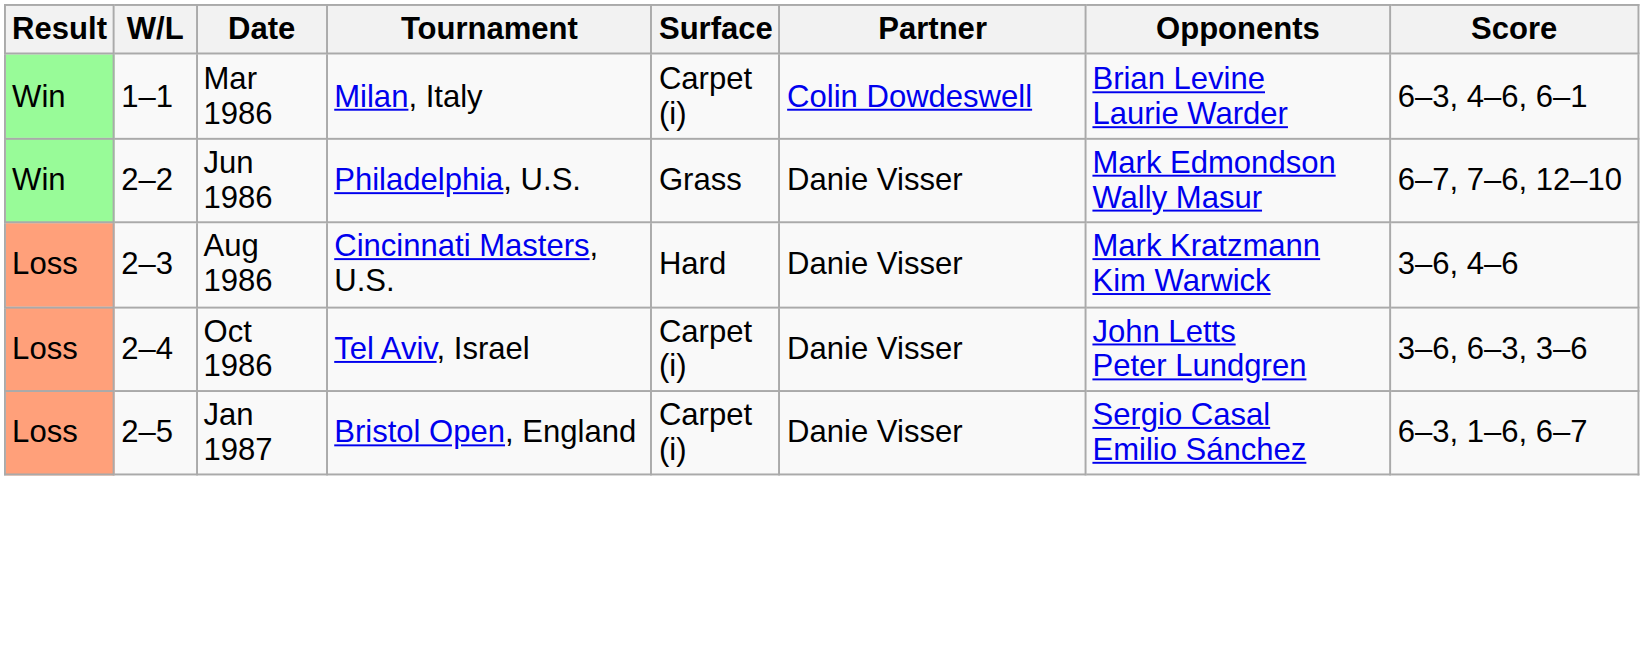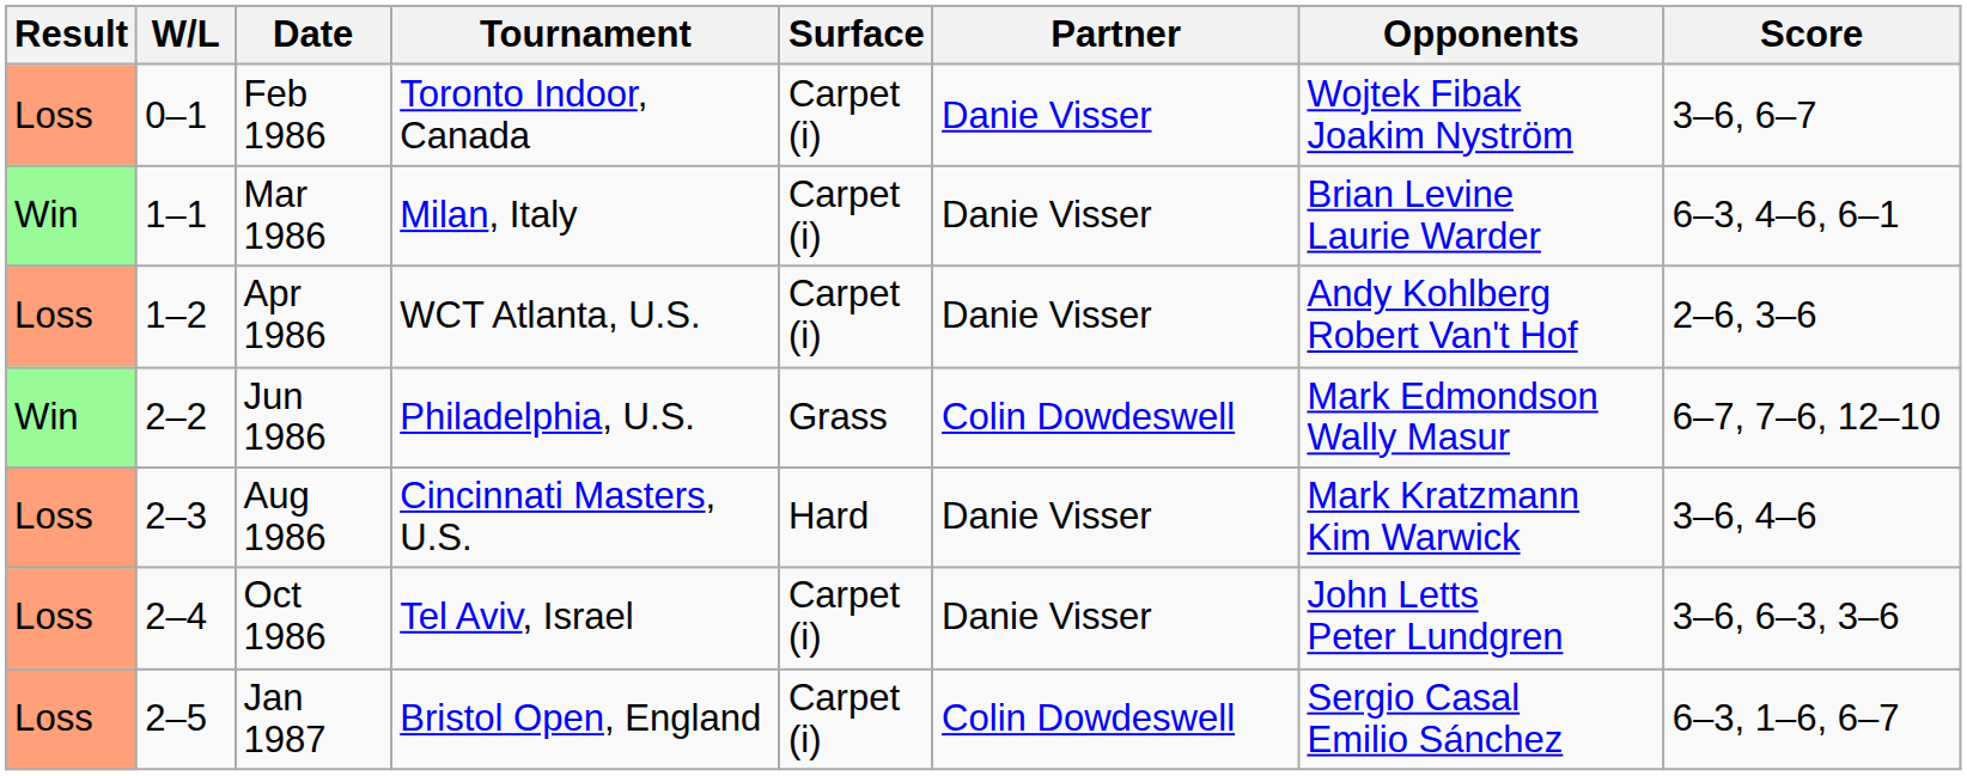+ row: Loss | 0–1 | Feb 1986 | Toronto Indoor, Canada | Carpet (i) | Danie Visser | Wojtek Fibak Joakim Nyström | 3–6, 6–7
Mar 1986 | Partner: Colin Dowdeswell -> Danie Visser
+ row: Loss | 1–2 | Apr 1986 | WCT Atlanta, U.S. | Carpet (i) | Danie Visser | Andy Kohlberg Robert Van't Hof | 2–6, 3–6
Jun 1986 | Partner: Danie Visser -> Colin Dowdeswell
Jan 1987 | Partner: Danie Visser -> Colin Dowdeswell
